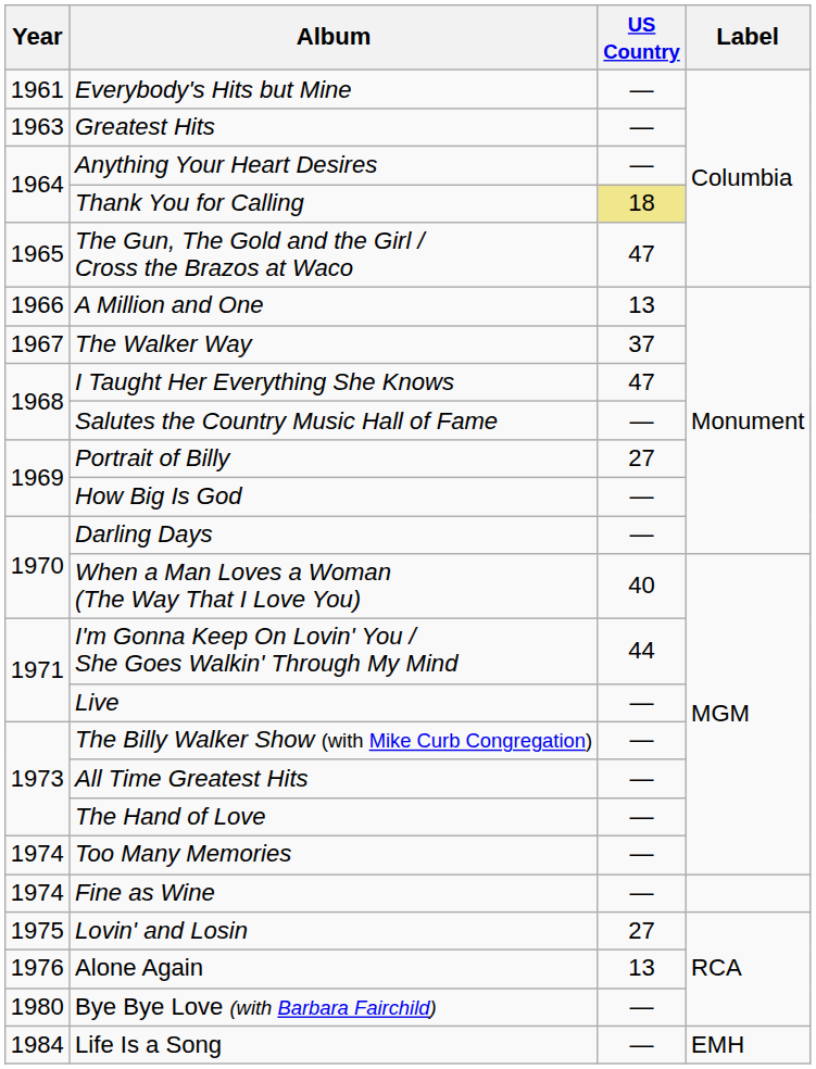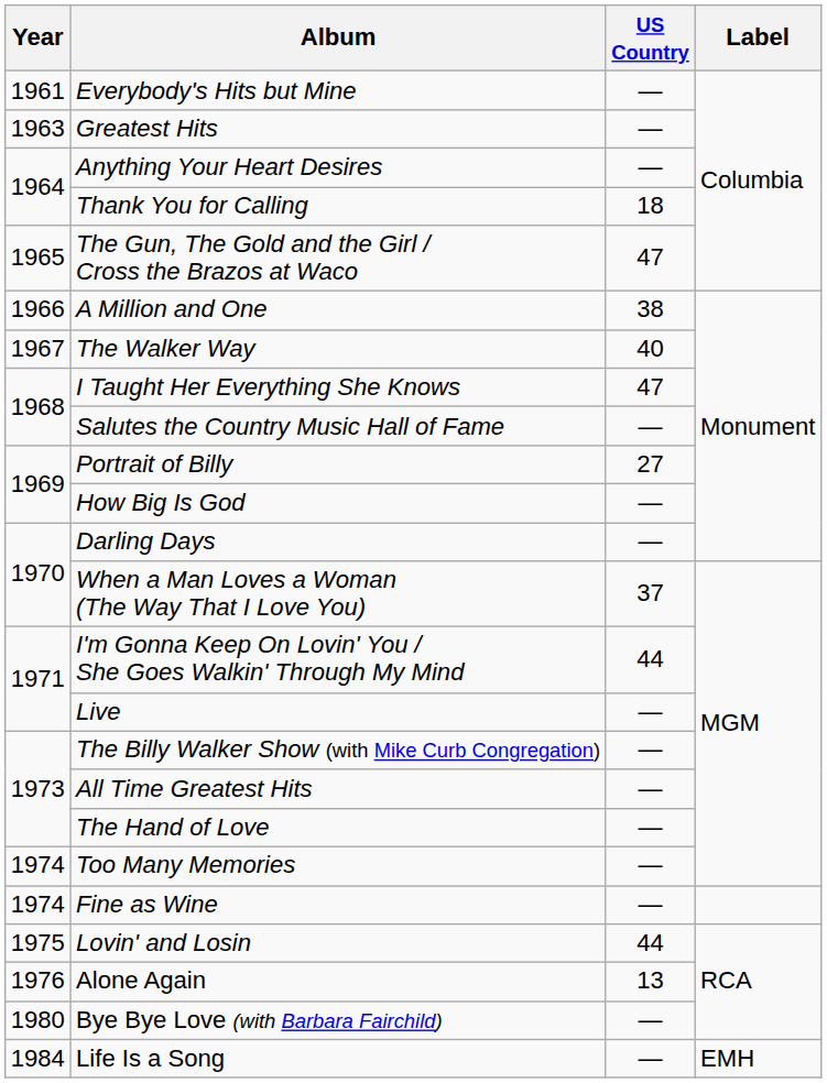Thank You for Calling | US Country: khaki background -> no background
A Million and One | US Country: 13 -> 38
The Walker Way | US Country: 37 -> 40
When a Man Loves a Woman (The Way That I Love You) | US Country: 40 -> 37
Lovin' and Losin | US Country: 27 -> 44
